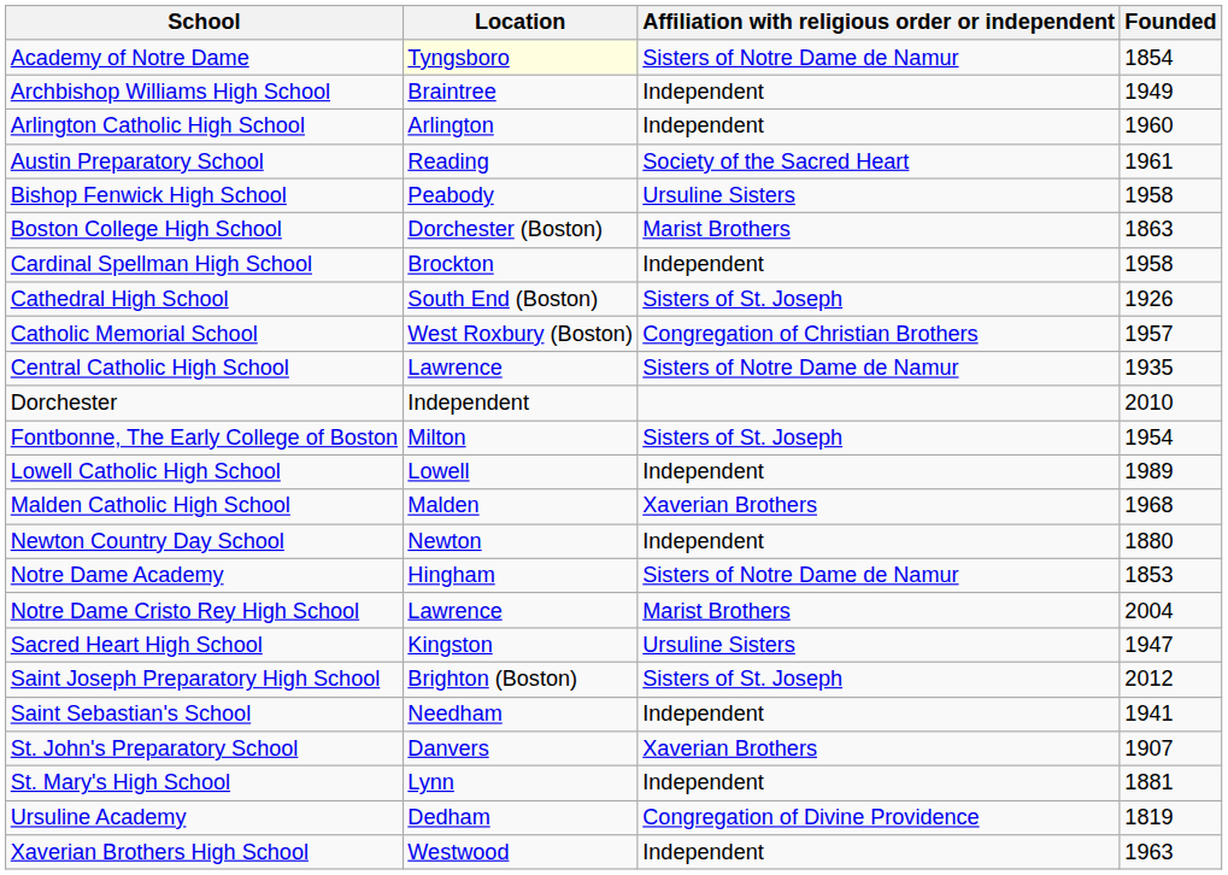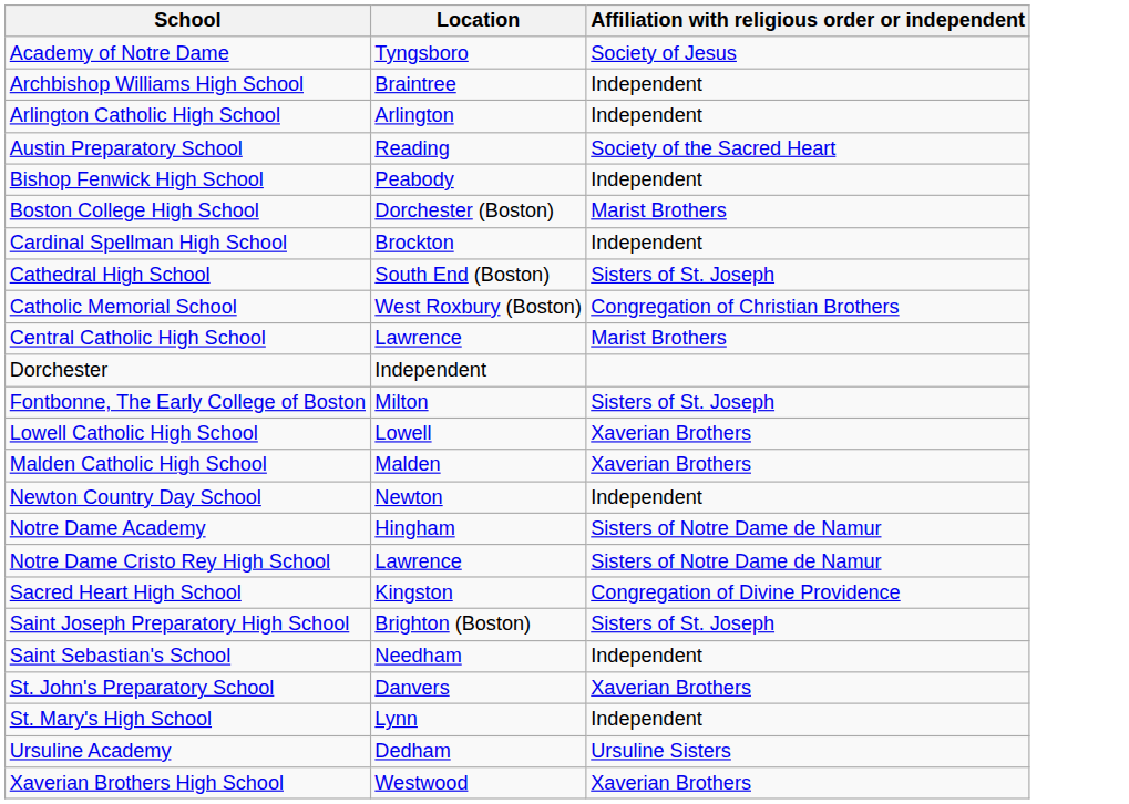- column: Founded | 1854 | 1949 | 1960 | 1961 | 1958 | 1863 | 1958 | 1926 | 1957 | 1935 | 2010 | 1954 | 1989 | 1968 | 1880 | 1853 | 2004 | 1947 | 2012 | 1941 | 1907 | 1881 | 1819 | 1963
Academy of Notre Dame | Location: lightyellow background -> no background
Academy of Notre Dame | Affiliation with religious order or independent: Sisters of Notre Dame de Namur -> Society of Jesus
Bishop Fenwick High School | Affiliation with religious order or independent: Ursuline Sisters -> Independent
Central Catholic High School | Affiliation with religious order or independent: Sisters of Notre Dame de Namur -> Marist Brothers
Lowell Catholic High School | Affiliation with religious order or independent: Independent -> Xaverian Brothers
Notre Dame Cristo Rey High School | Affiliation with religious order or independent: Marist Brothers -> Sisters of Notre Dame de Namur
Sacred Heart High School | Affiliation with religious order or independent: Ursuline Sisters -> Congregation of Divine Providence
Ursuline Academy | Affiliation with religious order or independent: Congregation of Divine Providence -> Ursuline Sisters
Xaverian Brothers High School | Affiliation with religious order or independent: Independent -> Xaverian Brothers
